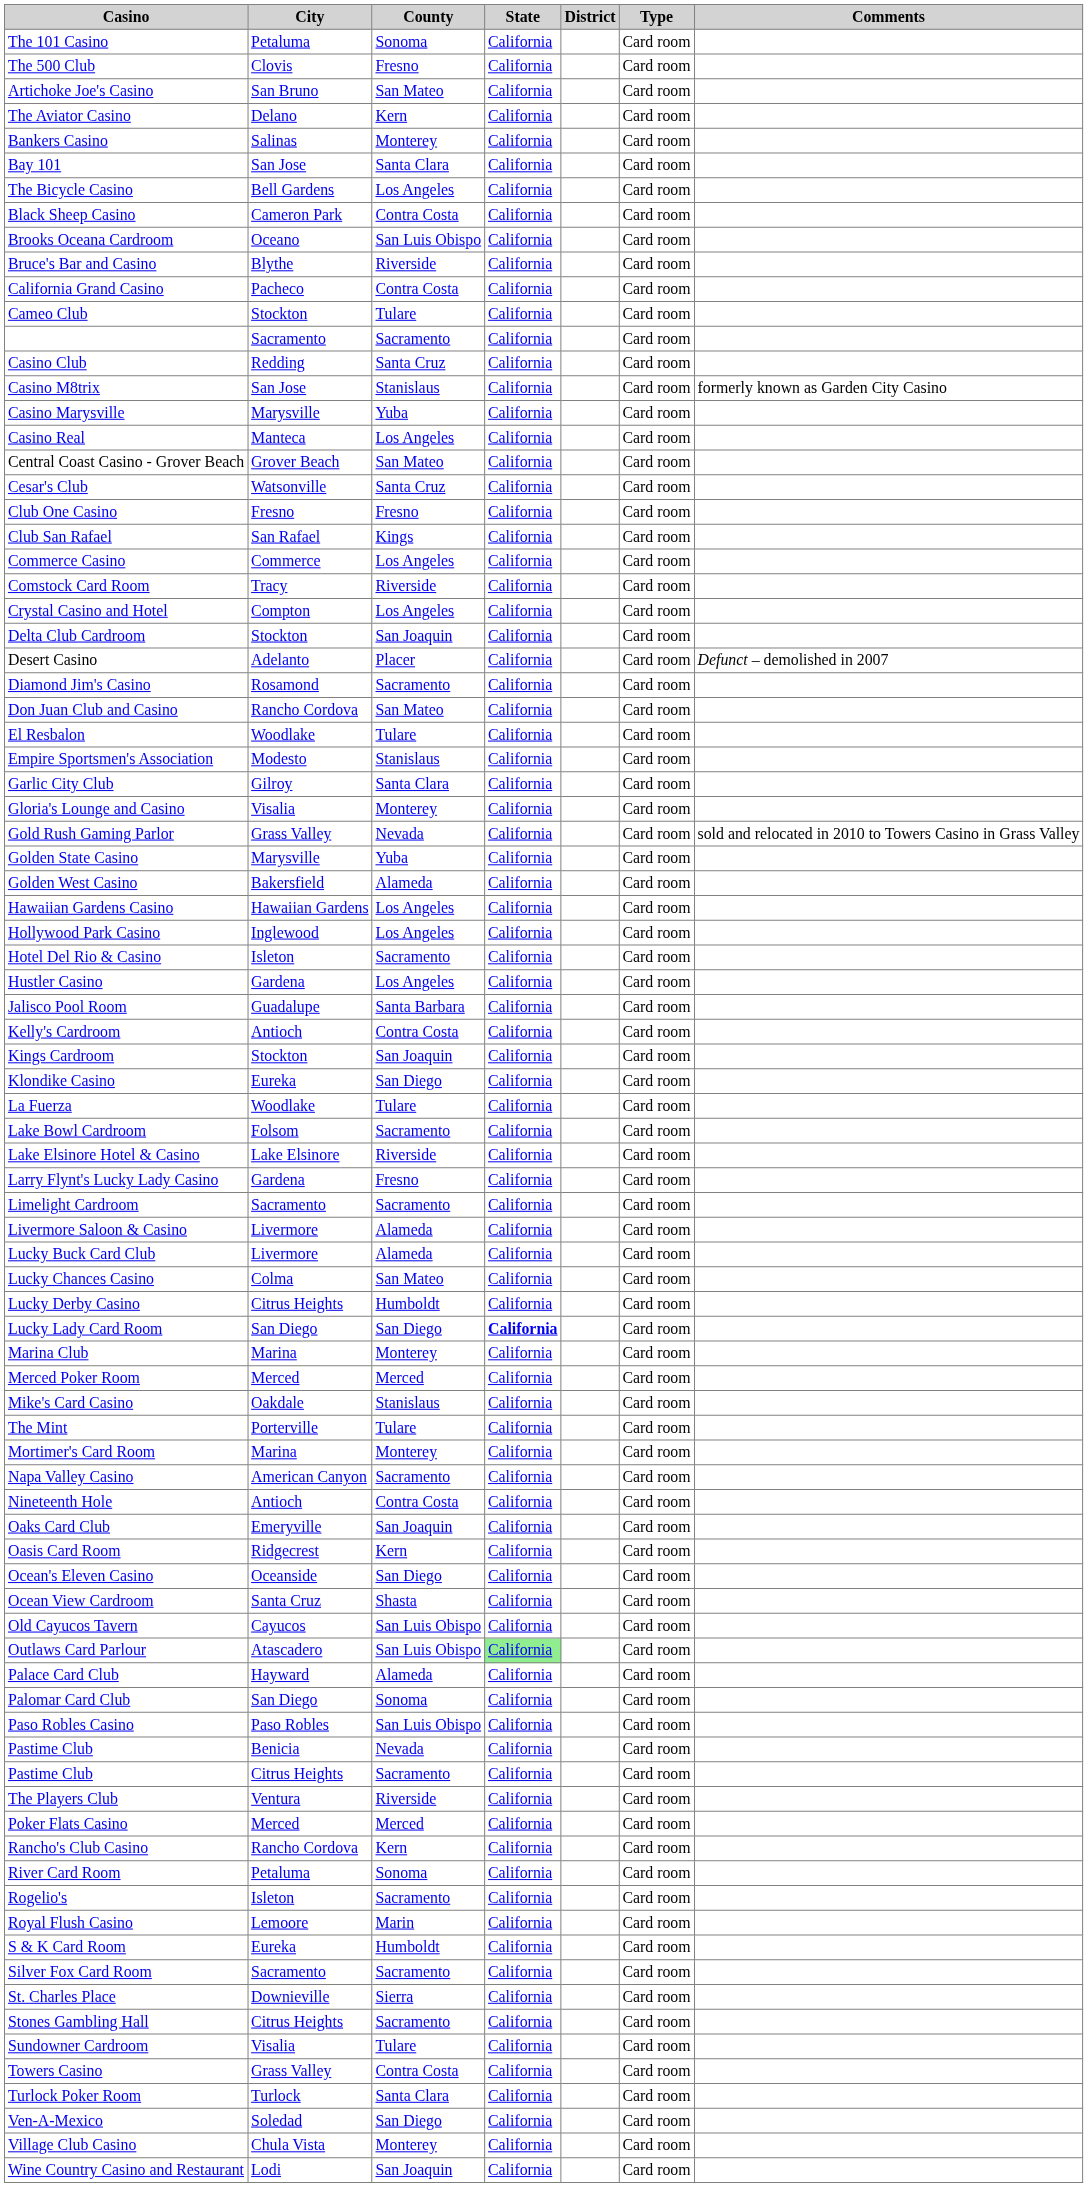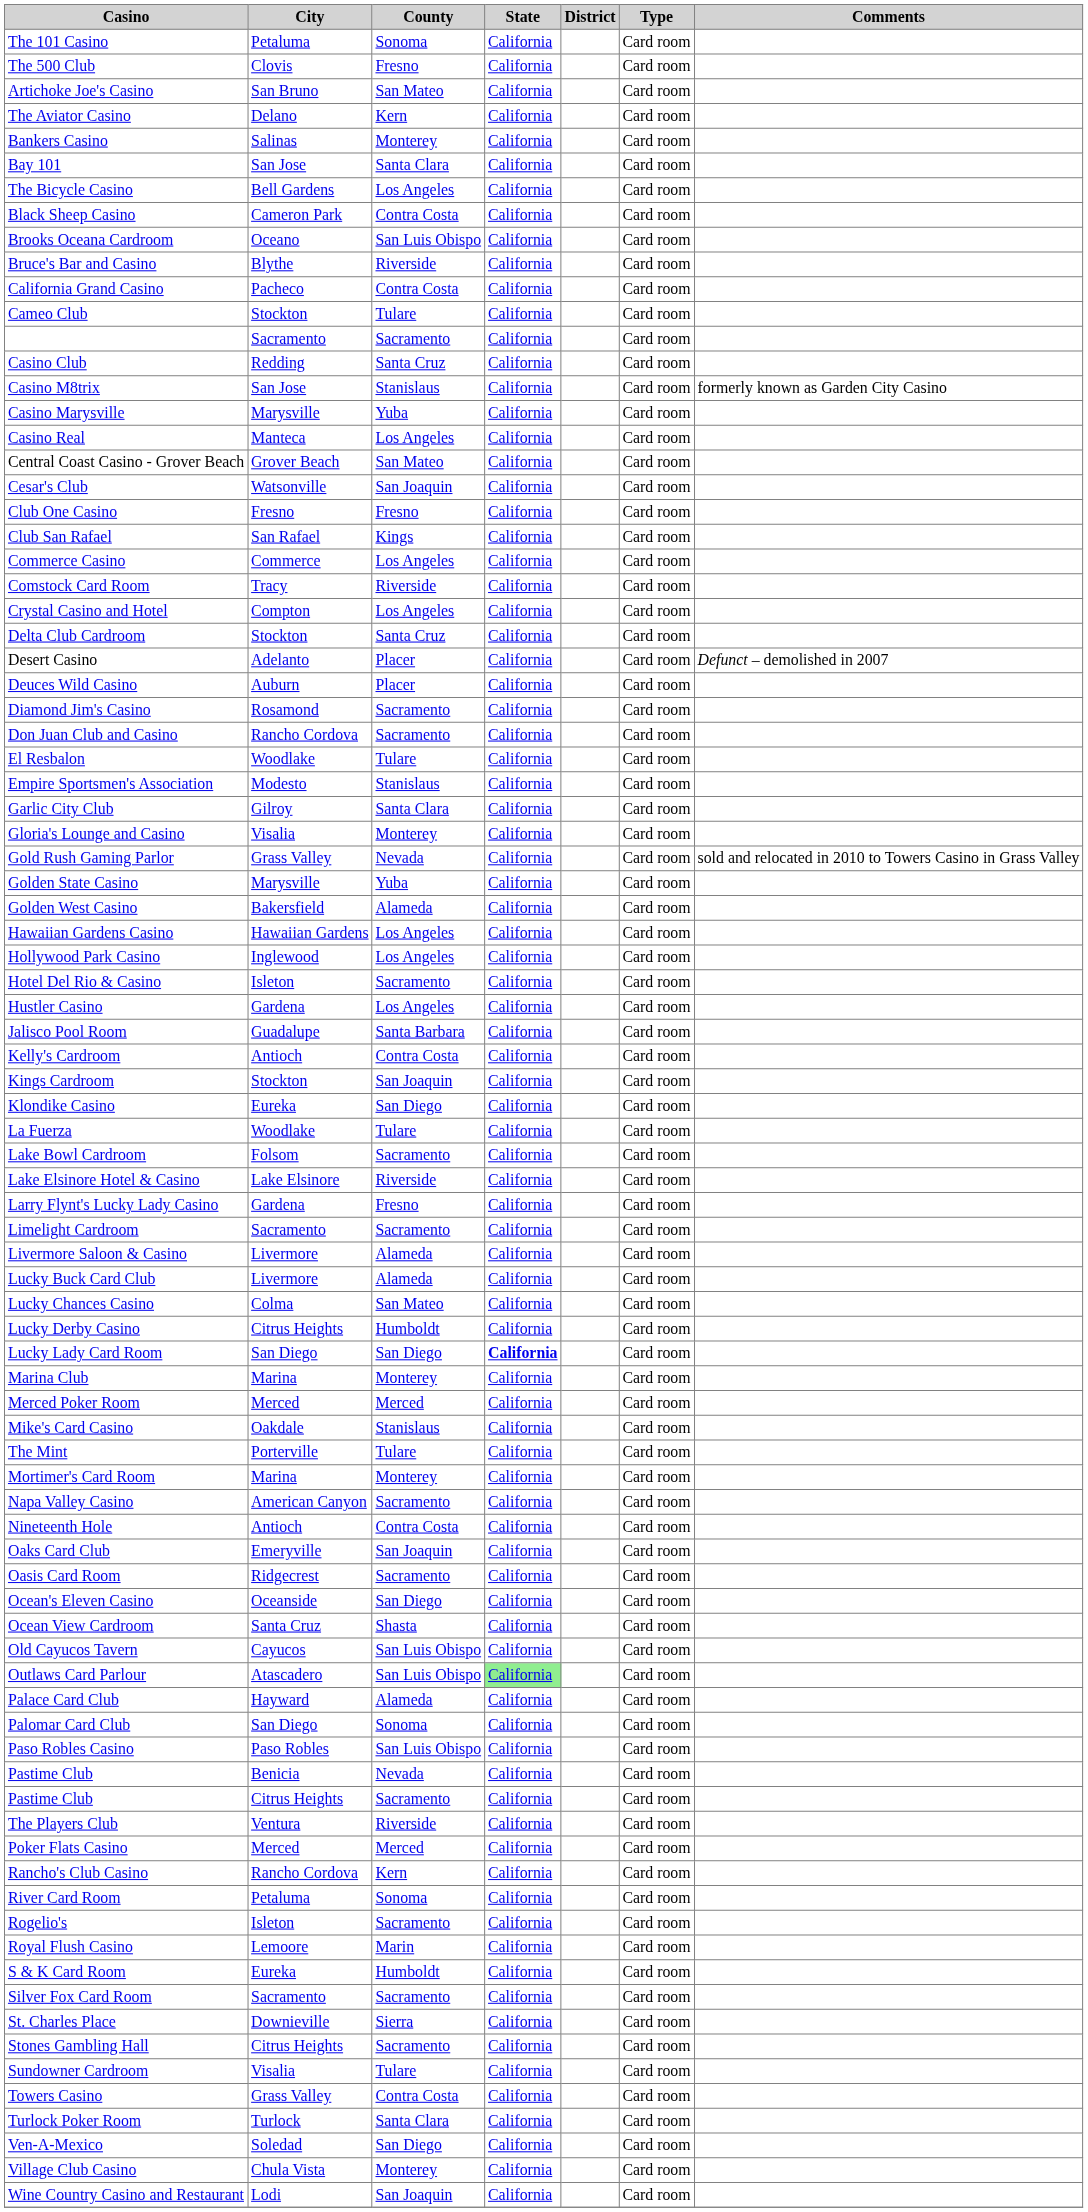Cesar's Club | County: Santa Cruz -> San Joaquin
Delta Club Cardroom | County: San Joaquin -> Santa Cruz
+ row: Deuces Wild Casino | Auburn | Placer | California | Card room
Don Juan Club and Casino | County: San Mateo -> Sacramento
Oasis Card Room | County: Kern -> Sacramento
